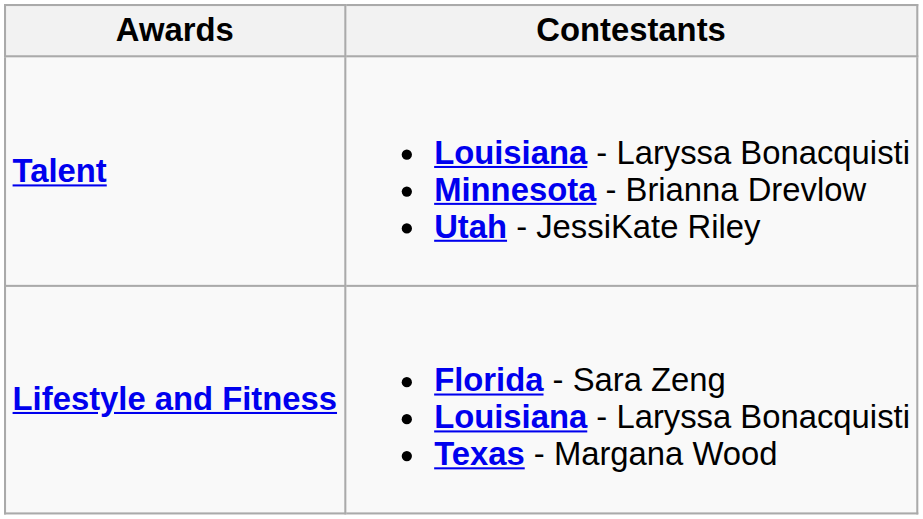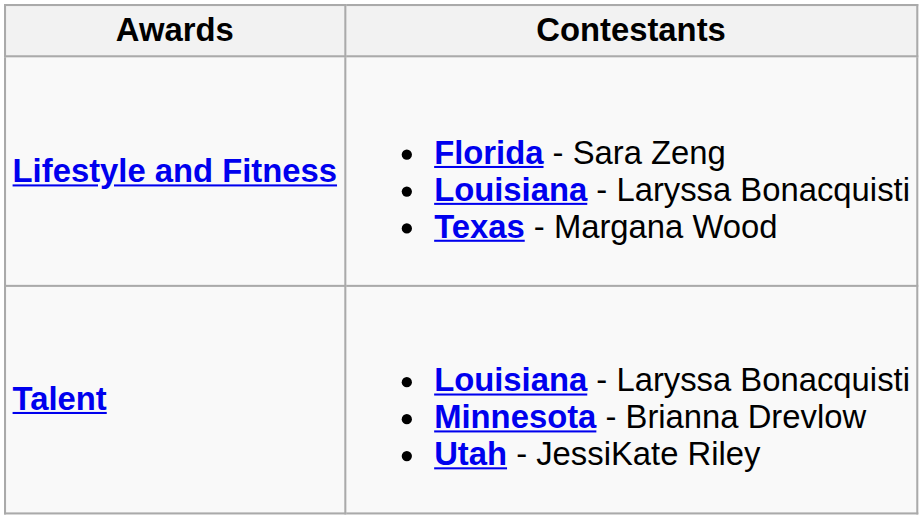rows swapped: Lifestyle and Fitness <-> Talent
